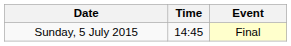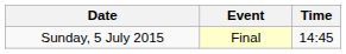columns swapped: Time <-> Event
